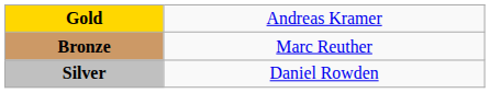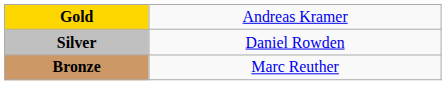rows swapped: Silver <-> Bronze
